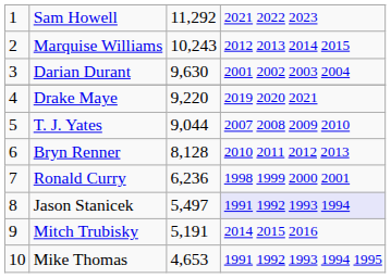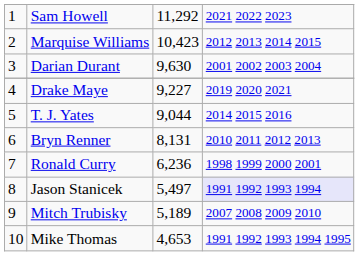Marquise Williams | column 3: 10,243 -> 10,423
Drake Maye | column 3: 9,220 -> 9,227
T. J. Yates | column 4: 2007 2008 2009 2010 -> 2014 2015 2016
Bryn Renner | column 3: 8,128 -> 8,131
Mitch Trubisky | column 3: 5,191 -> 5,189
Mitch Trubisky | column 4: 2014 2015 2016 -> 2007 2008 2009 2010
